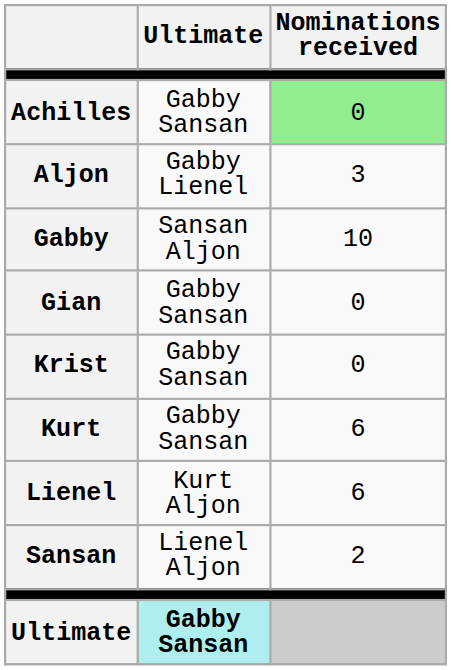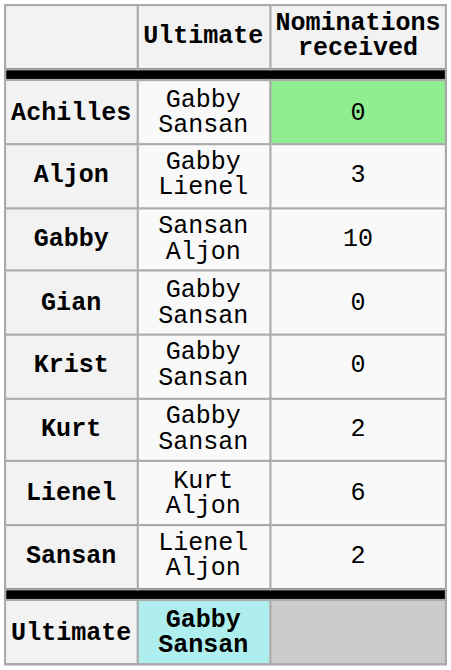Kurt | Nominations received: 6 -> 2
